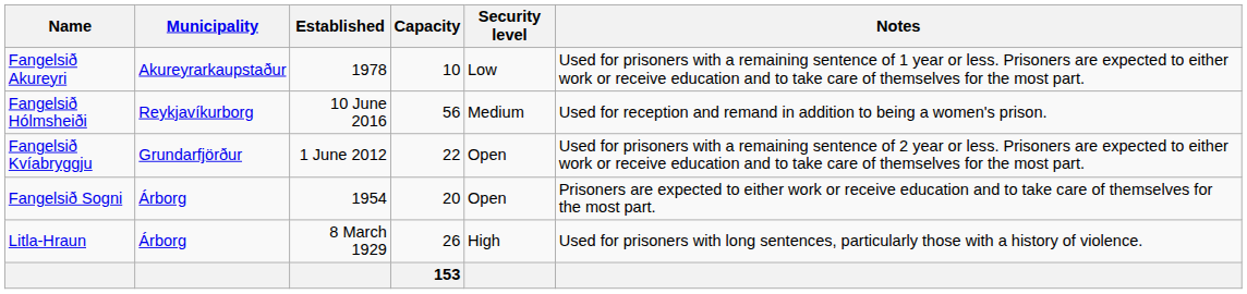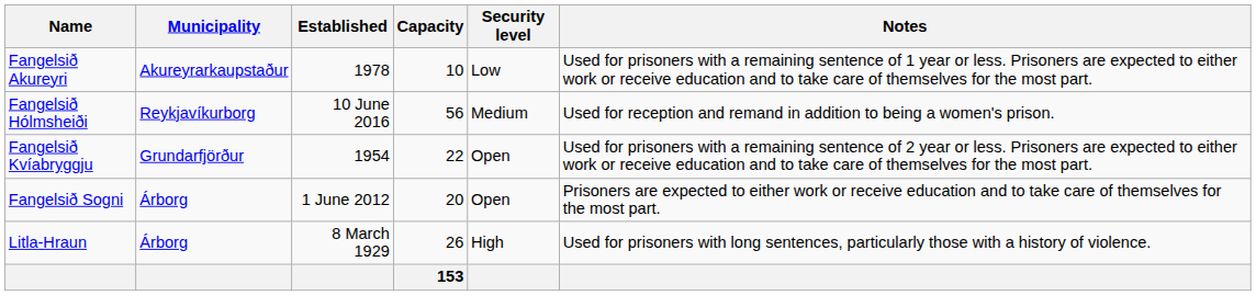Fangelsið Kvíabryggju | Established: 1 June 2012 -> 1954
Fangelsið Sogni | Established: 1954 -> 1 June 2012
